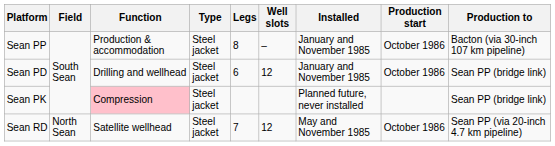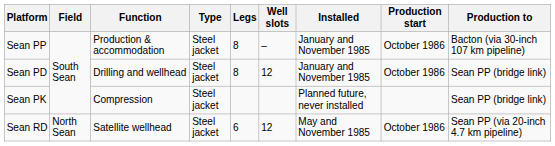Sean PD | Legs: 6 -> 8
Sean PK | Function: pink background -> no background
Sean RD | Legs: 7 -> 6
